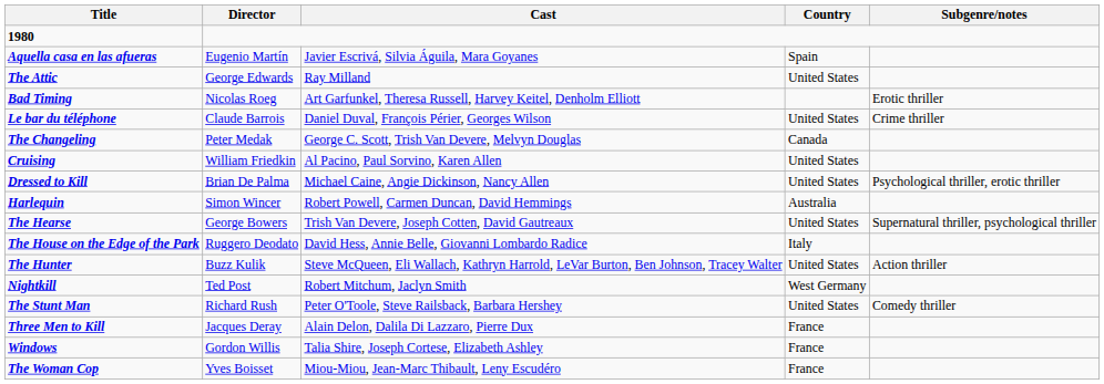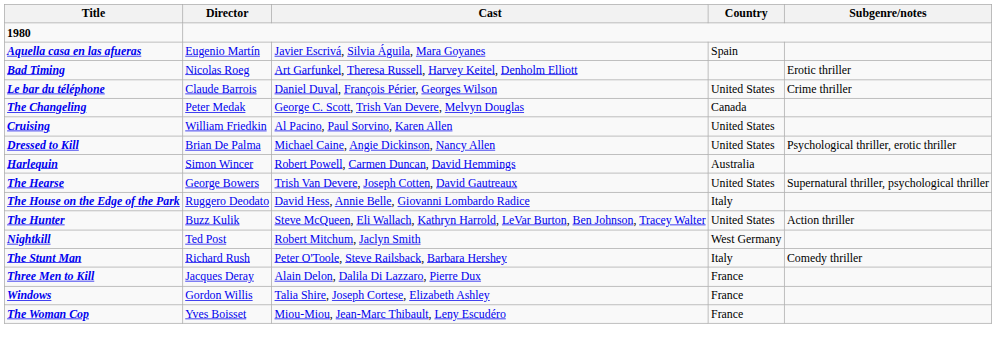- row: The Attic | George Edwards | Ray Milland | United States
The Stunt Man | Country: United States -> Italy
